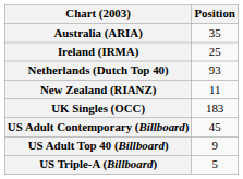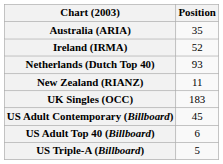Ireland (IRMA) | Position: 25 -> 52
US Adult Top 40 (Billboard) | Position: 9 -> 6
